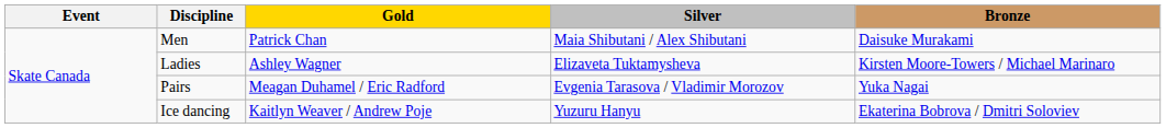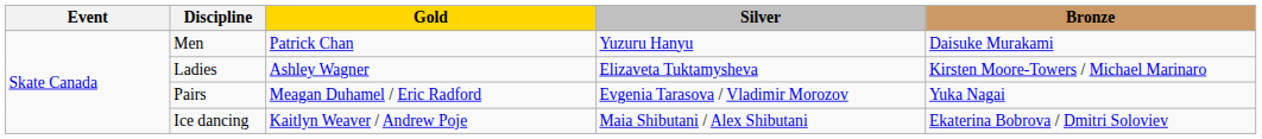Men | Silver: Maia Shibutani / Alex Shibutani -> Yuzuru Hanyu
Ice dancing | Silver: Yuzuru Hanyu -> Maia Shibutani / Alex Shibutani
